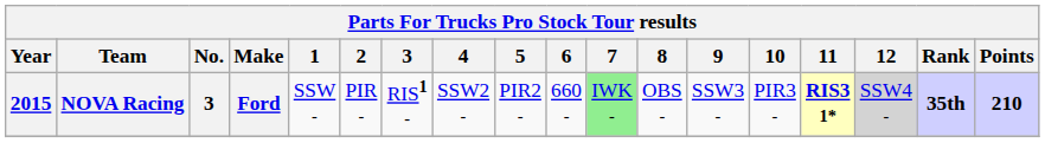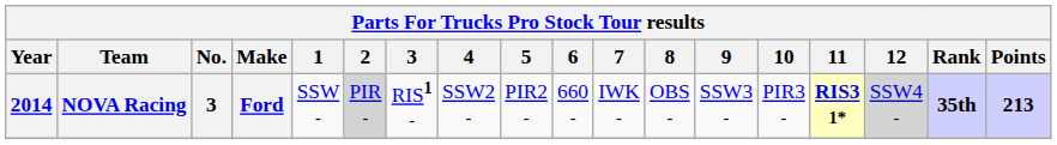NOVA Racing | Year: 2015 -> 2014
NOVA Racing | 2: no background -> lightgrey background
NOVA Racing | 7: lightgreen background -> no background
NOVA Racing | Points: 210 -> 213
